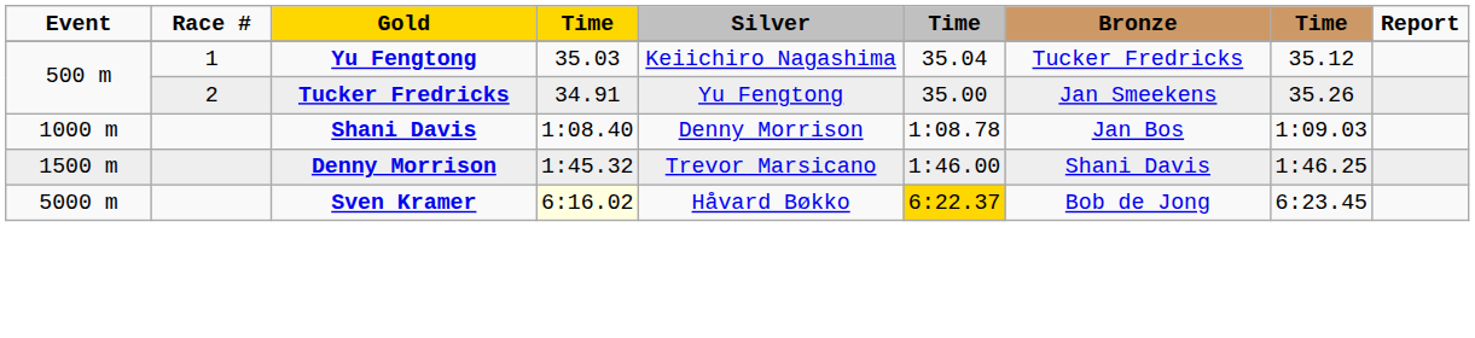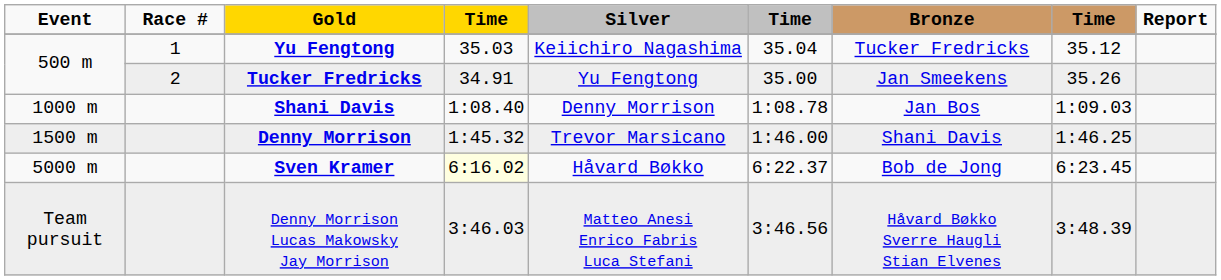Sven Kramer | column 6: gold background -> no background
+ row: Team pursuit | Denny Morrison Lucas Makowsky Jay Morrison | 3:46.03 | Matteo Anesi Enrico Fabris Luca Stefani | 3:46.56 | Håvard Bøkko Sverre Haugli Stian Elvenes | 3:48.39
